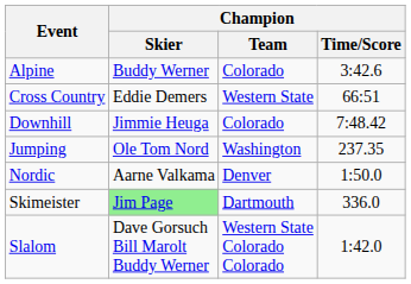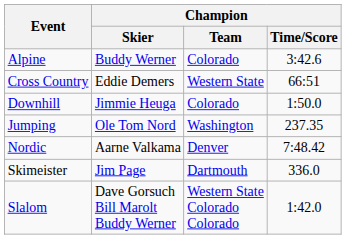Downhill | Champion / Time/Score: 7:48.42 -> 1:50.0
Nordic | Champion / Time/Score: 1:50.0 -> 7:48.42
Skimeister | Champion / Skier: lightgreen background -> no background
